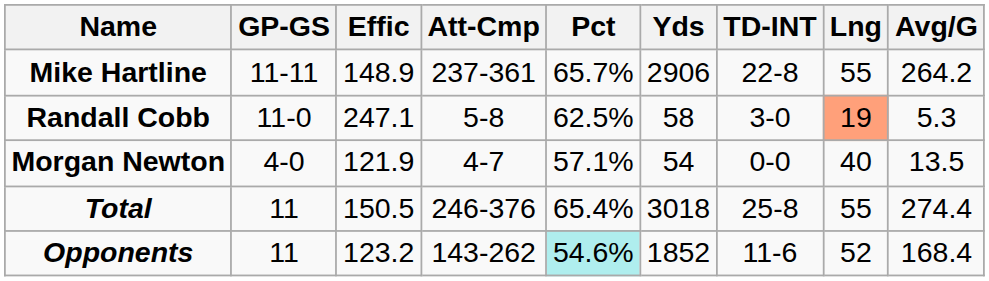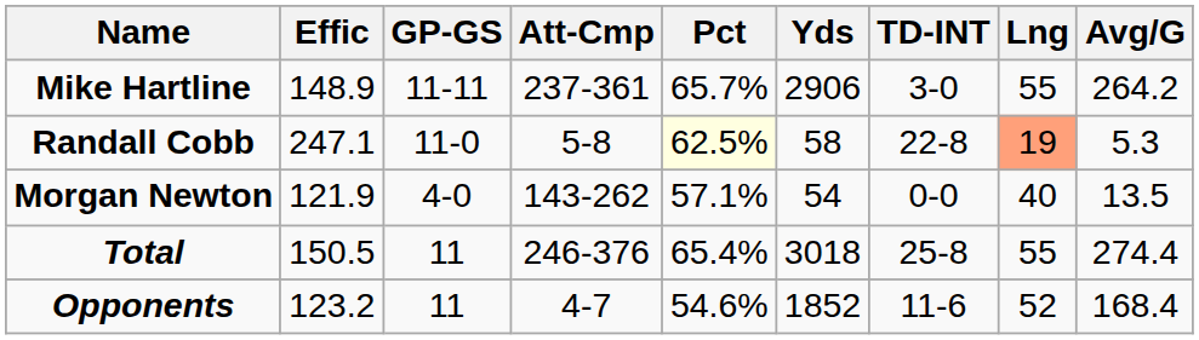columns swapped: GP-GS <-> Effic
Mike Hartline | TD-INT: 22-8 -> 3-0
Randall Cobb | Pct: no background -> lightyellow background
Randall Cobb | TD-INT: 3-0 -> 22-8
Morgan Newton | Att-Cmp: 4-7 -> 143-262
Opponents | Att-Cmp: 143-262 -> 4-7
Opponents | Pct: paleturquoise background -> no background
